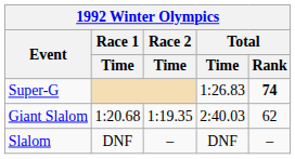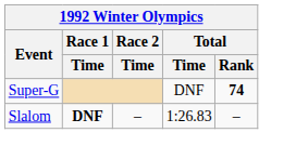Super-G | Total / Time: 1:26.83 -> DNF
- row: Giant Slalom | 1:20.68 | 1:19.35 | 2:40.03 | 62
Slalom | Race 1 / Time: normal -> bold
Slalom | Total / Time: DNF -> 1:26.83
